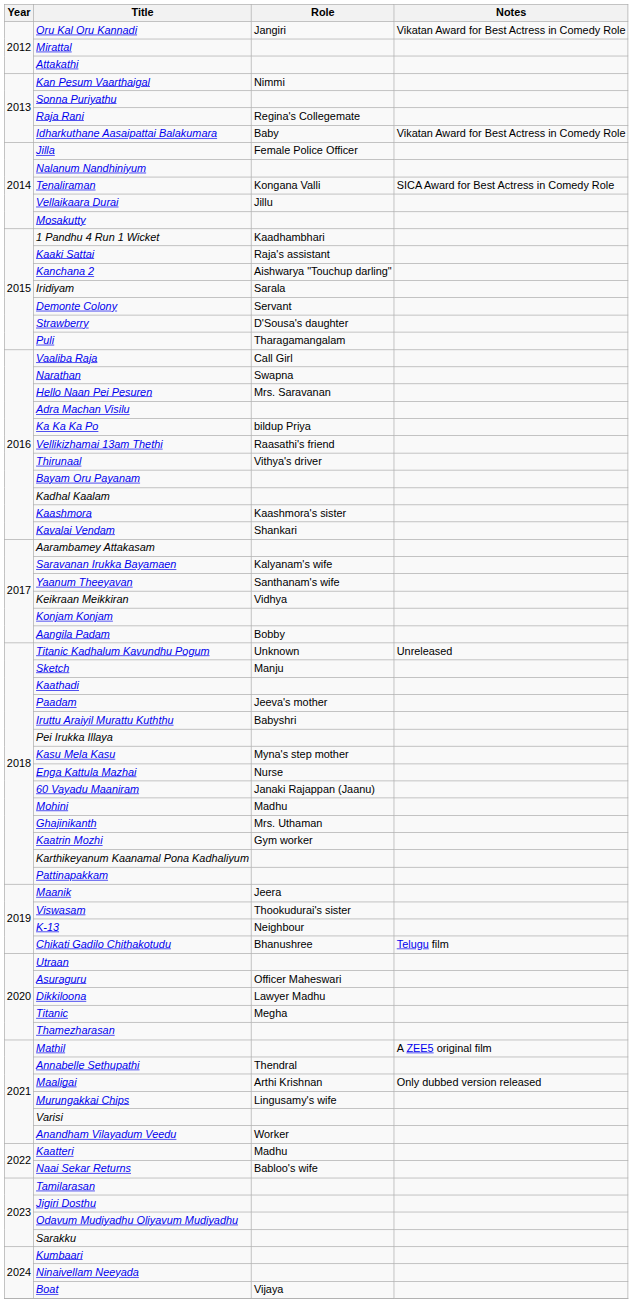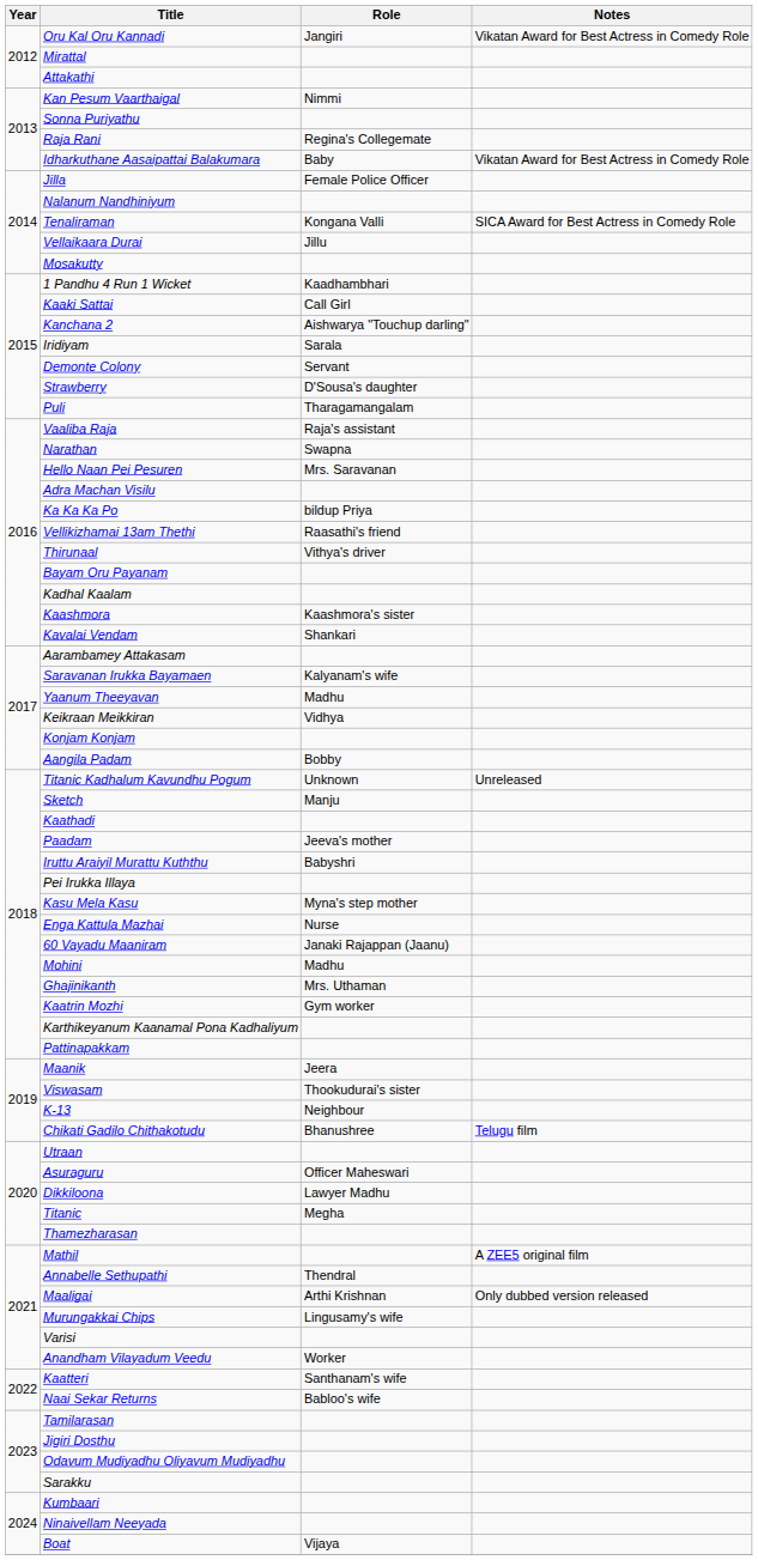Kaaki Sattai | Role: Raja's assistant -> Call Girl
Vaaliba Raja | Role: Call Girl -> Raja's assistant
Yaanum Theeyavan | Role: Santhanam's wife -> Madhu
Kaatteri | Role: Madhu -> Santhanam's wife
